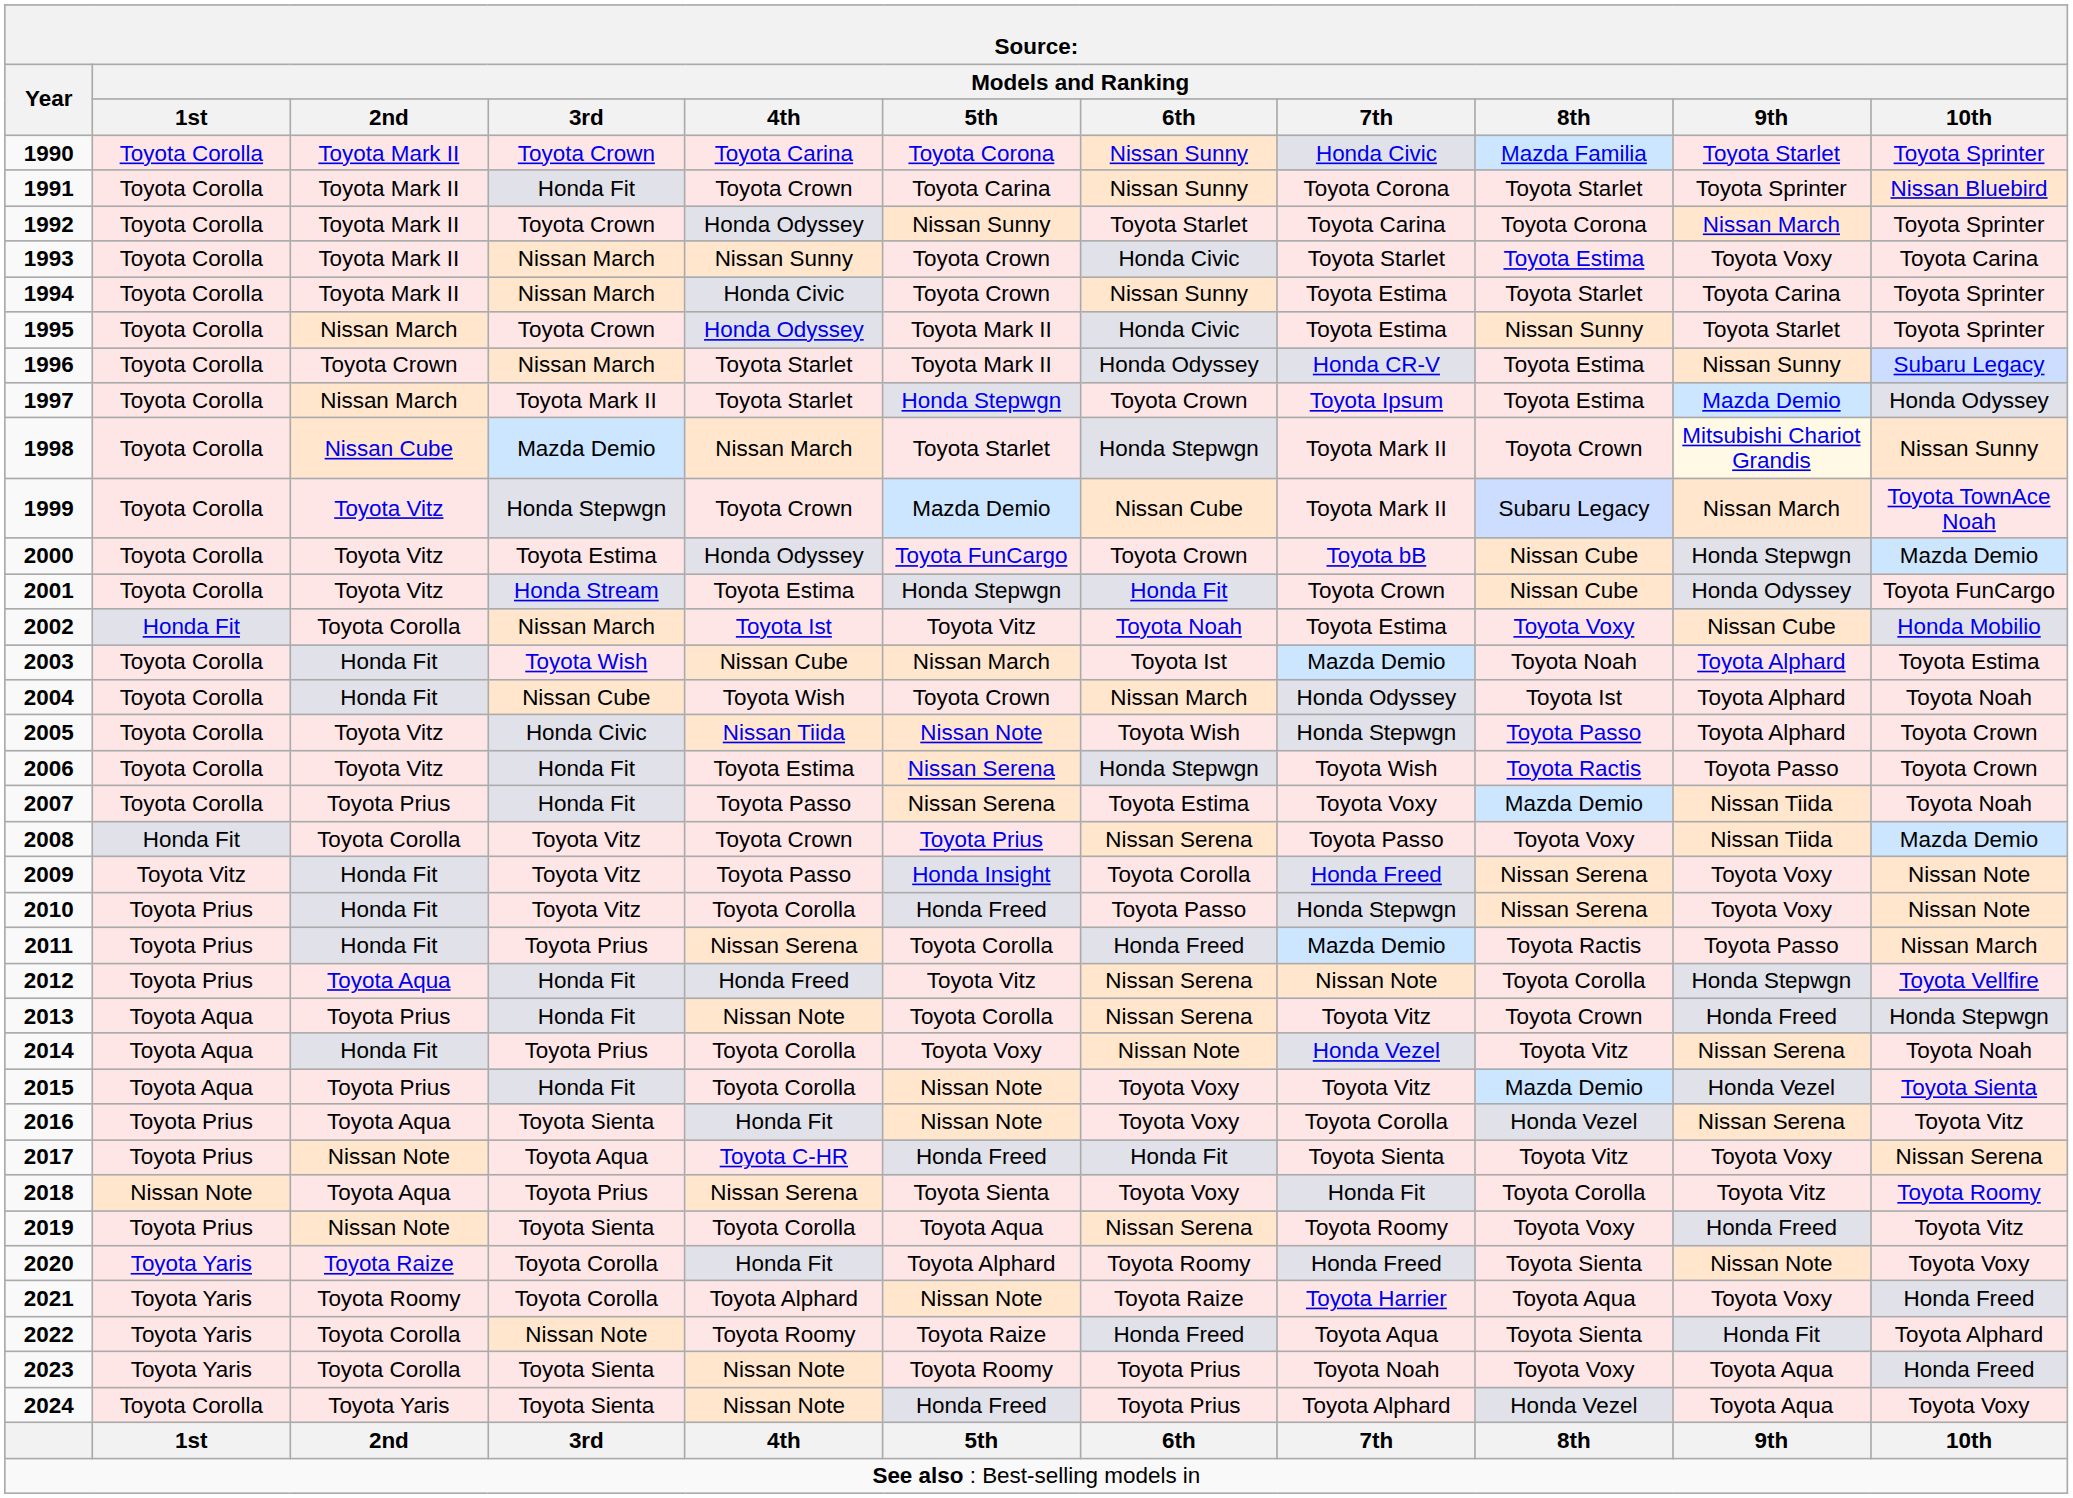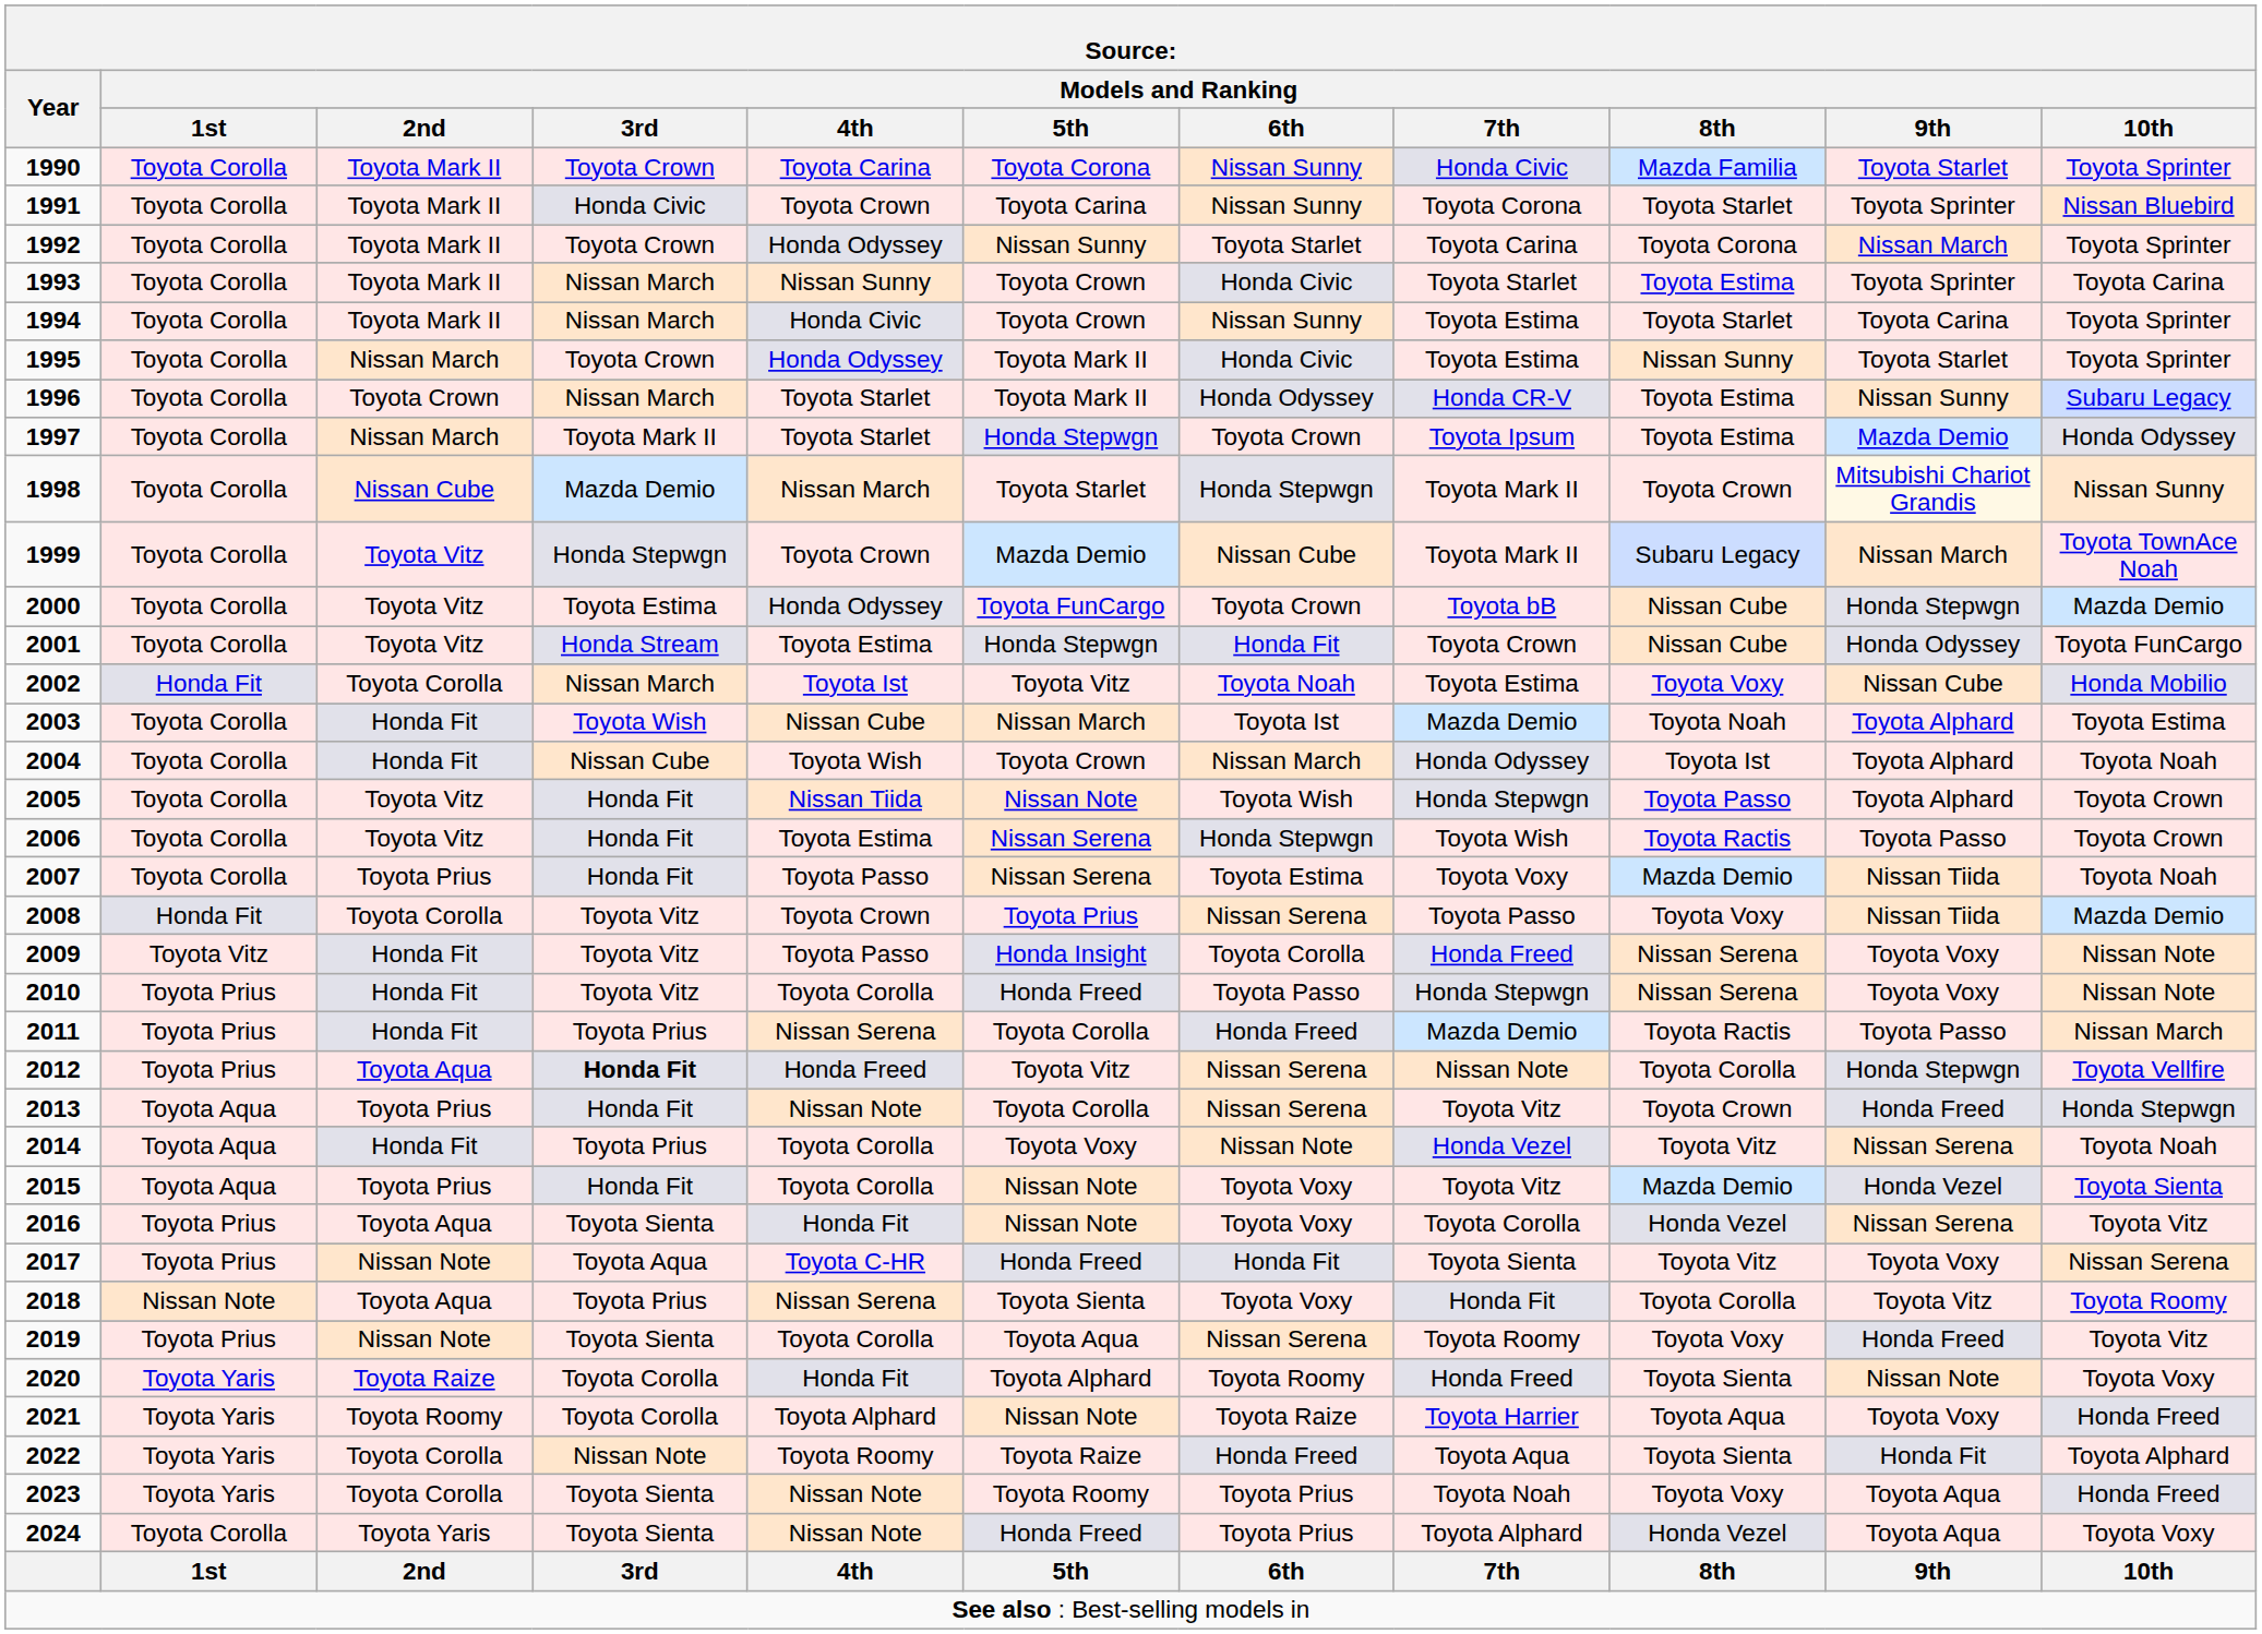1991 | Models and Ranking / 3rd: Honda Fit -> Honda Civic
1993 | Models and Ranking / 9th: Toyota Voxy -> Toyota Sprinter
2005 | Models and Ranking / 3rd: Honda Civic -> Honda Fit
2012 | Models and Ranking / 3rd: normal -> bold
